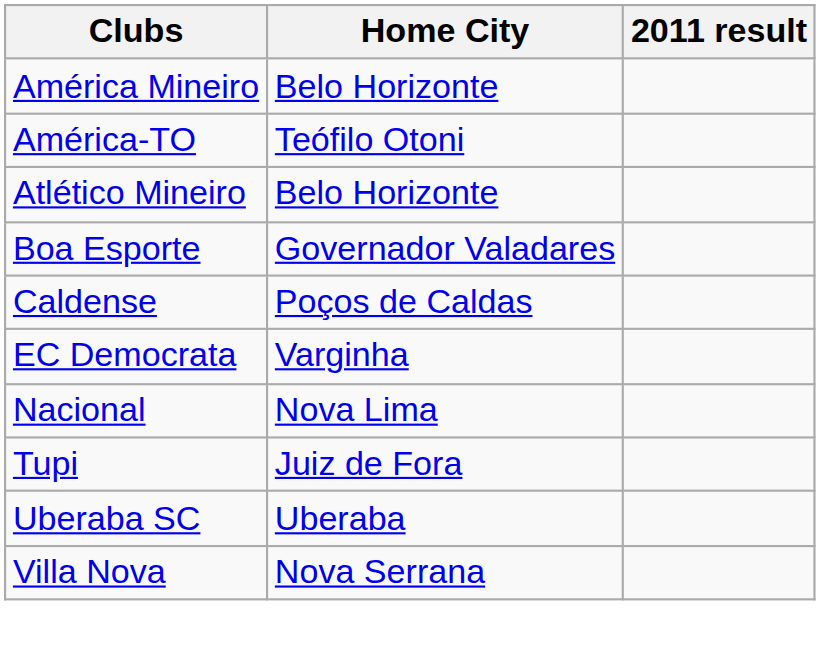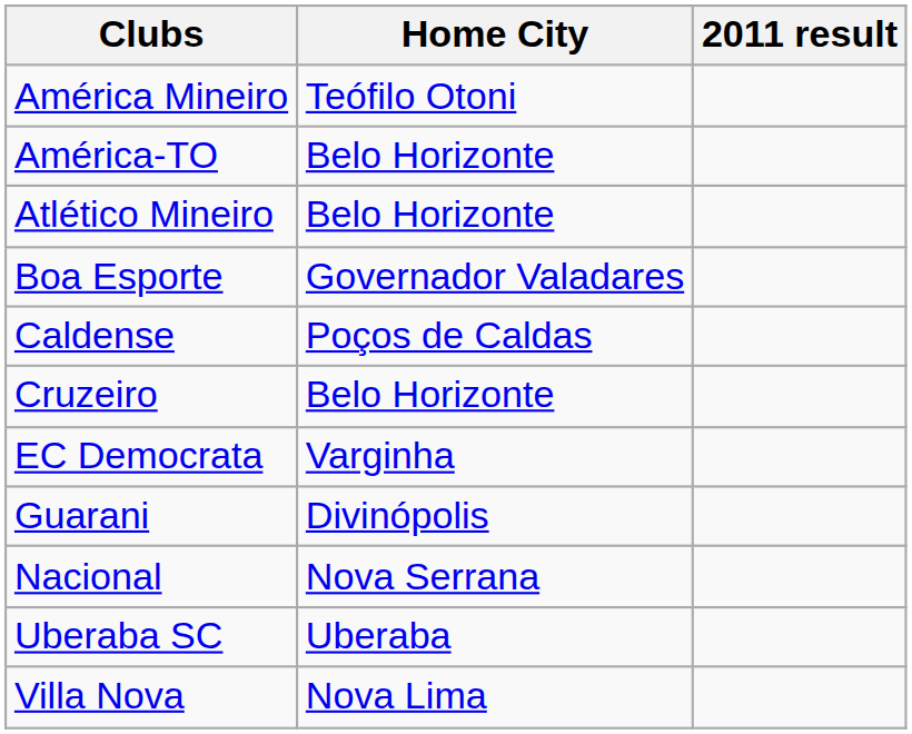América Mineiro | Home City: Belo Horizonte -> Teófilo Otoni
América-TO | Home City: Teófilo Otoni -> Belo Horizonte
+ row: Cruzeiro | Belo Horizonte
+ row: Guarani | Divinópolis
Nacional | Home City: Nova Lima -> Nova Serrana
- row: Tupi | Juiz de Fora
Villa Nova | Home City: Nova Serrana -> Nova Lima
